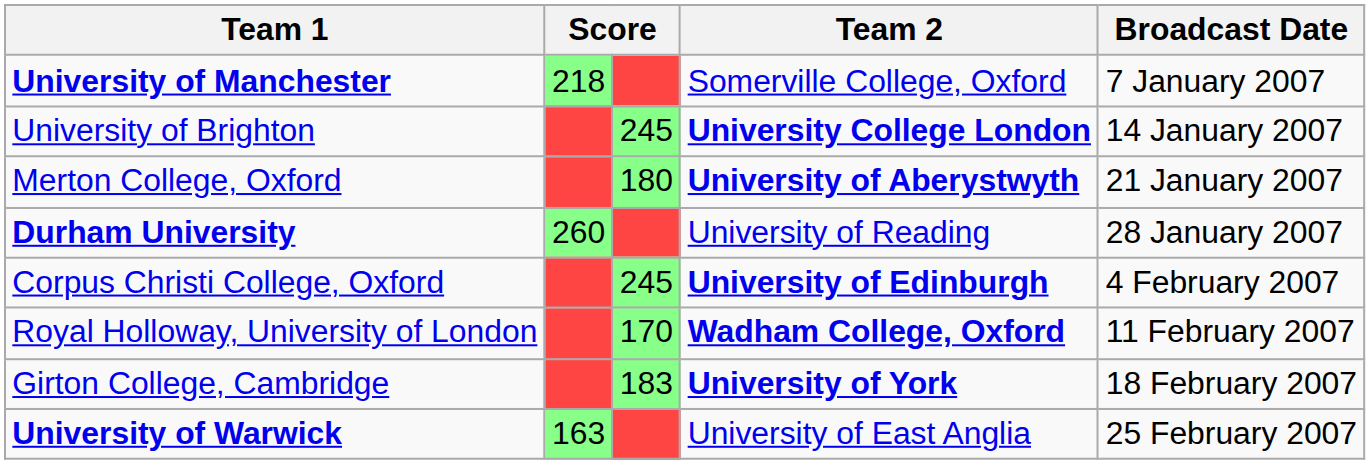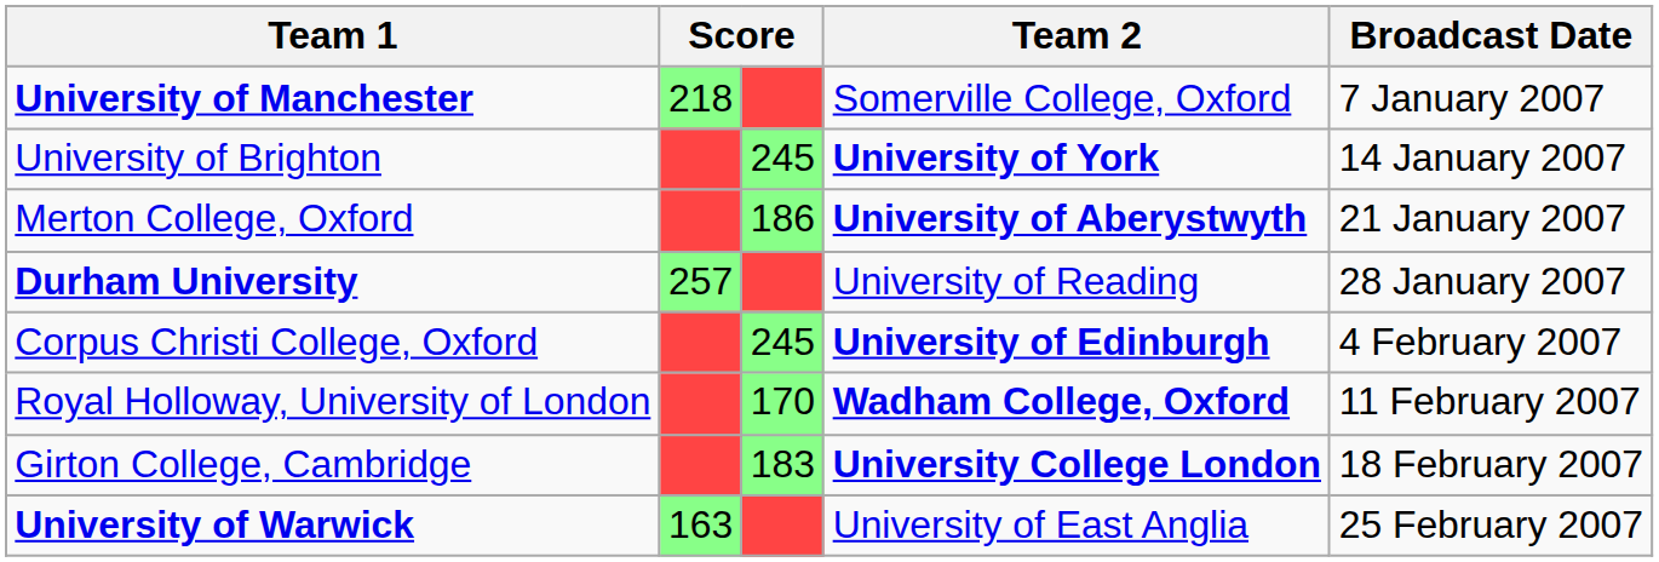University of Brighton | Team 2: University College London -> University of York
Merton College, Oxford | column 3: 180 -> 186
Durham University | column 2: 260 -> 257
Girton College, Cambridge | Team 2: University of York -> University College London
